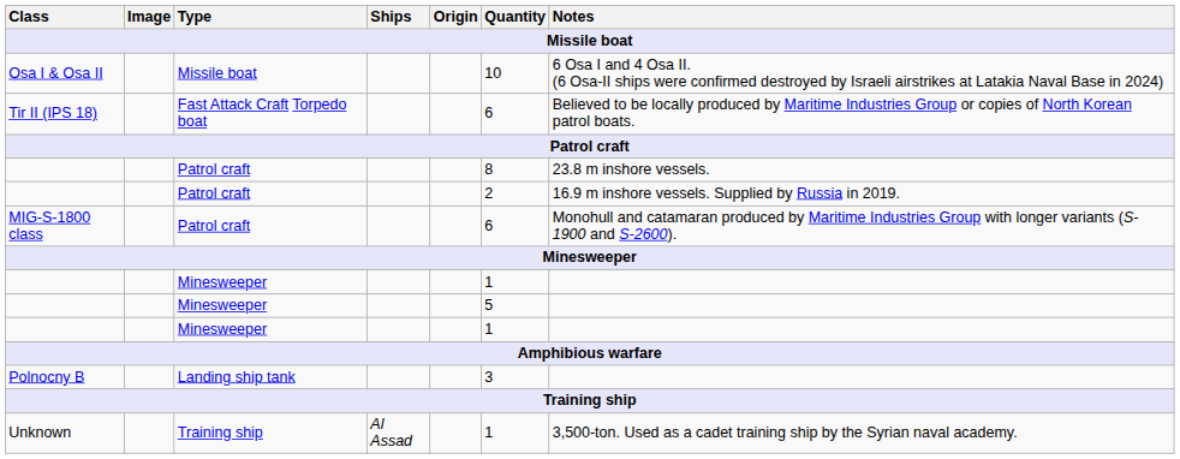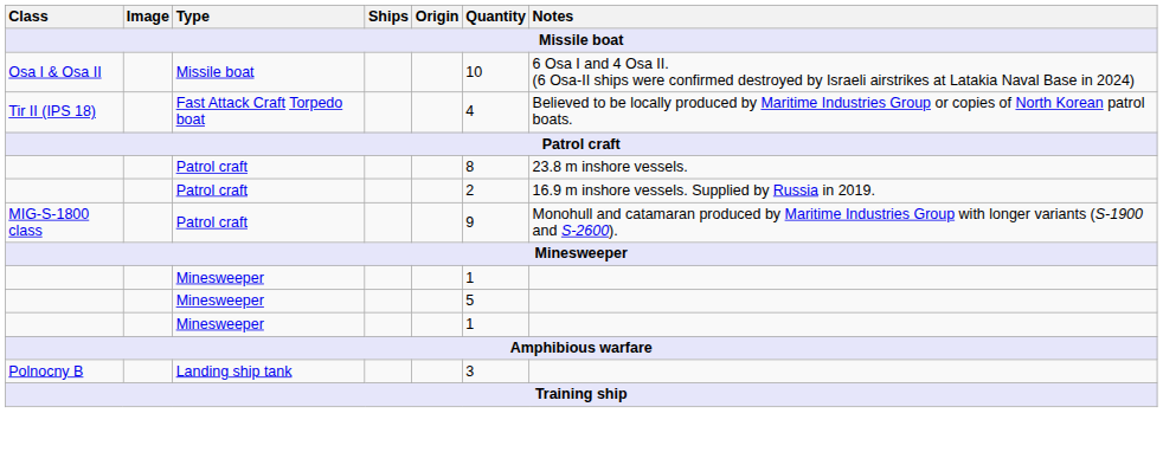Tir II (IPS 18) | Quantity: 6 -> 4
MIG-S-1800 class | Quantity: 6 -> 9
- row: Unknown | Training ship | Al Assad | 1 | 3,500-ton. Used as a cadet training ship by the Syrian naval academy.
